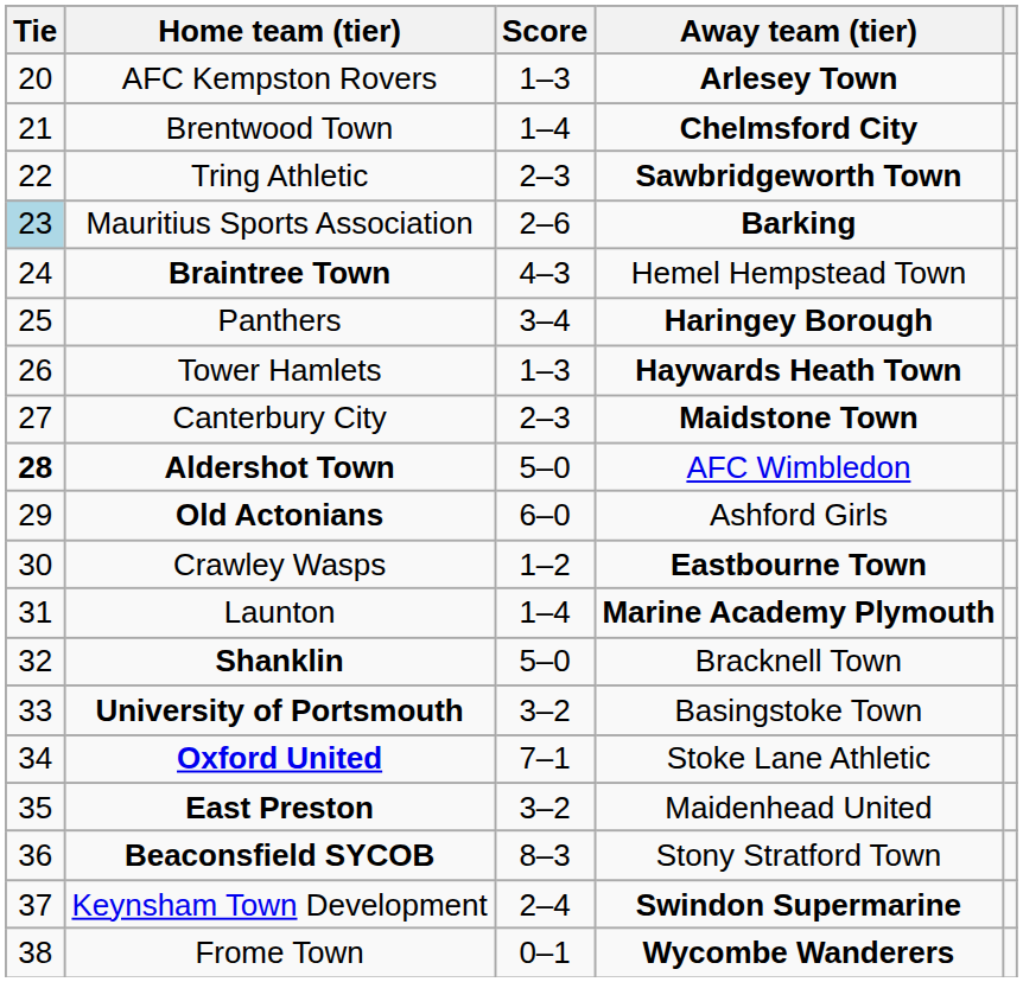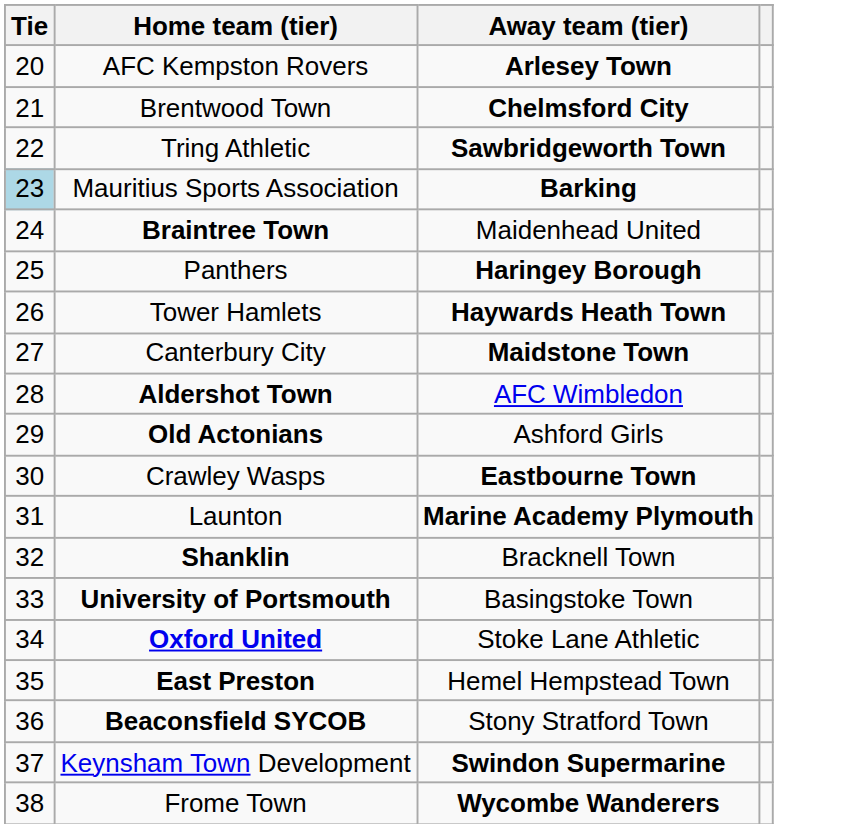- column: Score | 1–3 | 1–4 | 2–3 | 2–6 | 4–3 | 3–4 | 1–3 | 2–3 | 5–0 | 6–0 | 1–2 | 1–4 | 5–0 | 3–2 | 7–1 | 3–2 | 8–3 | 2–4 | 0–1
Braintree Town | Away team (tier): Hemel Hempstead Town -> Maidenhead United
Aldershot Town | Tie: bold -> normal
East Preston | Away team (tier): Maidenhead United -> Hemel Hempstead Town
